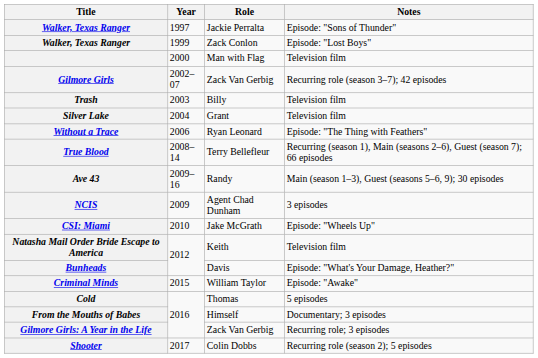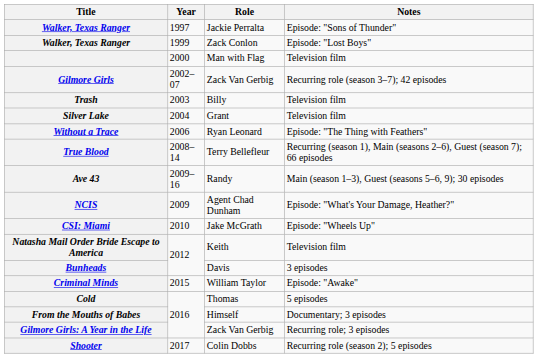NCIS | Notes: 3 episodes -> Episode: "What's Your Damage, Heather?"
Bunheads | Notes: Episode: "What's Your Damage, Heather?" -> 3 episodes
